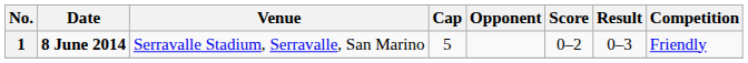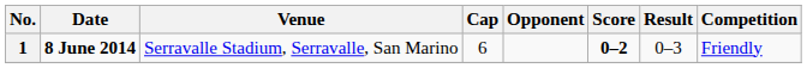1 | Cap: 5 -> 6
1 | Score: normal -> bold
